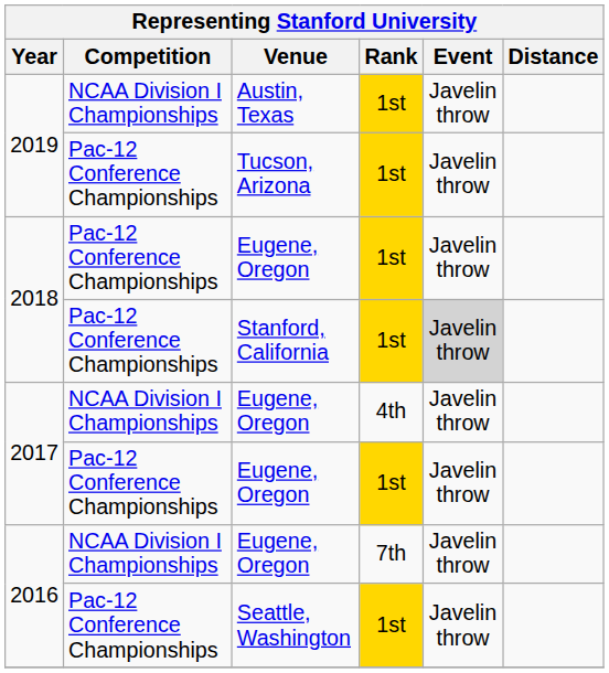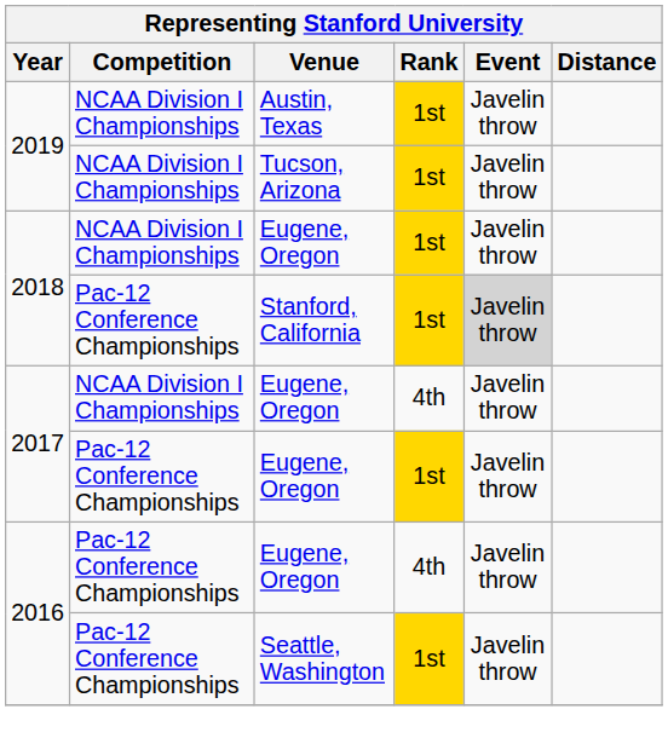Tucson, Arizona | Competition: Pac-12 Conference Championships -> NCAA Division I Championships
2018 / Eugene, Oregon | Competition: Pac-12 Conference Championships -> NCAA Division I Championships
2016 / Eugene, Oregon | Competition: NCAA Division I Championships -> Pac-12 Conference Championships
2016 / Eugene, Oregon | Rank: 7th -> 4th
